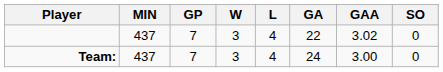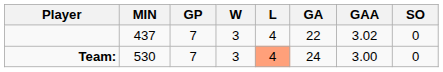Team: | MIN: 437 -> 530
Team: | L: no background -> lightsalmon background
